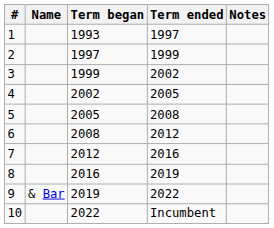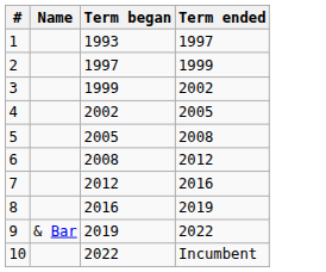- column: Notes
